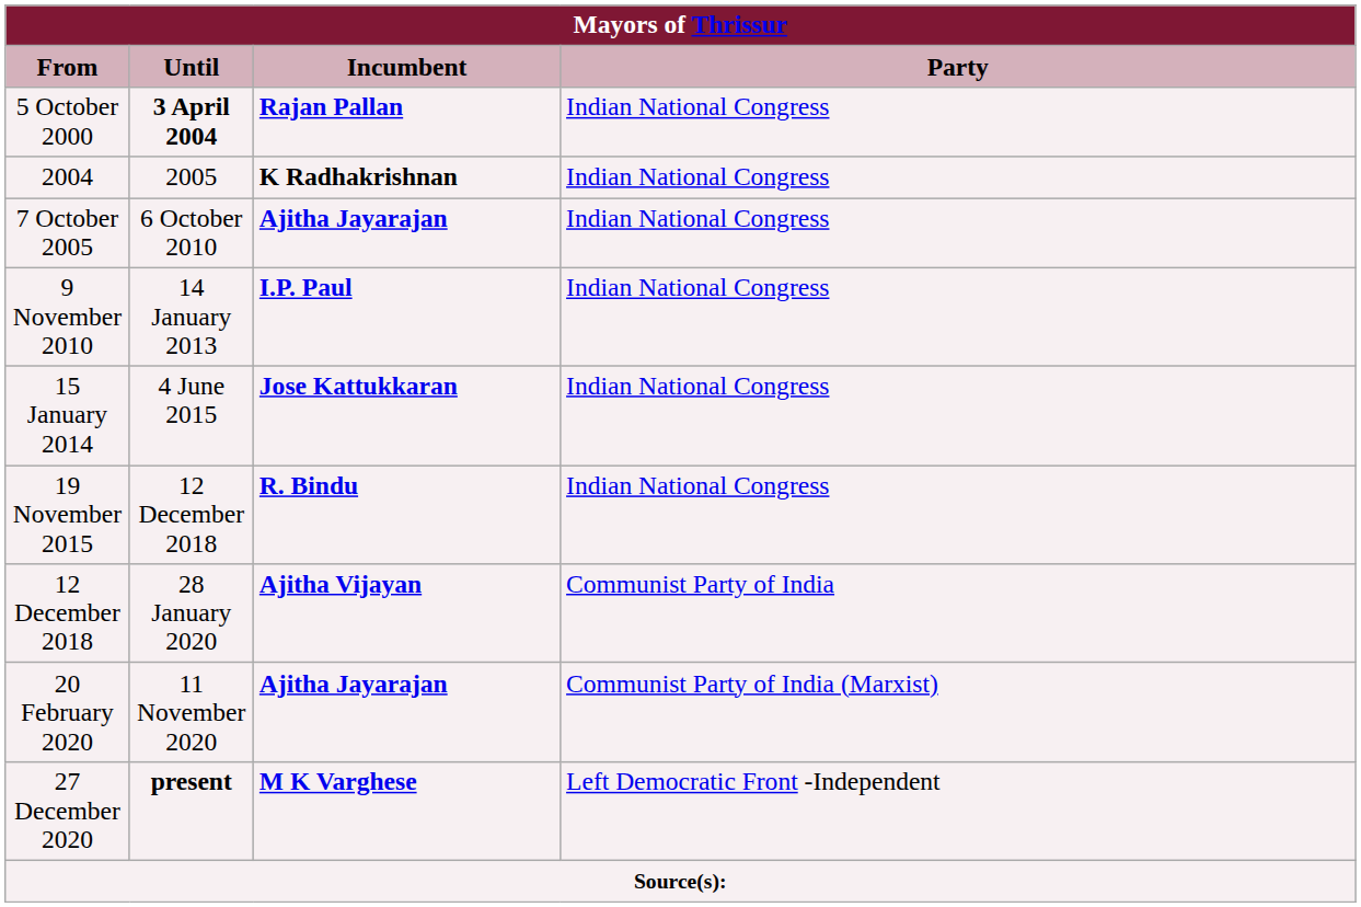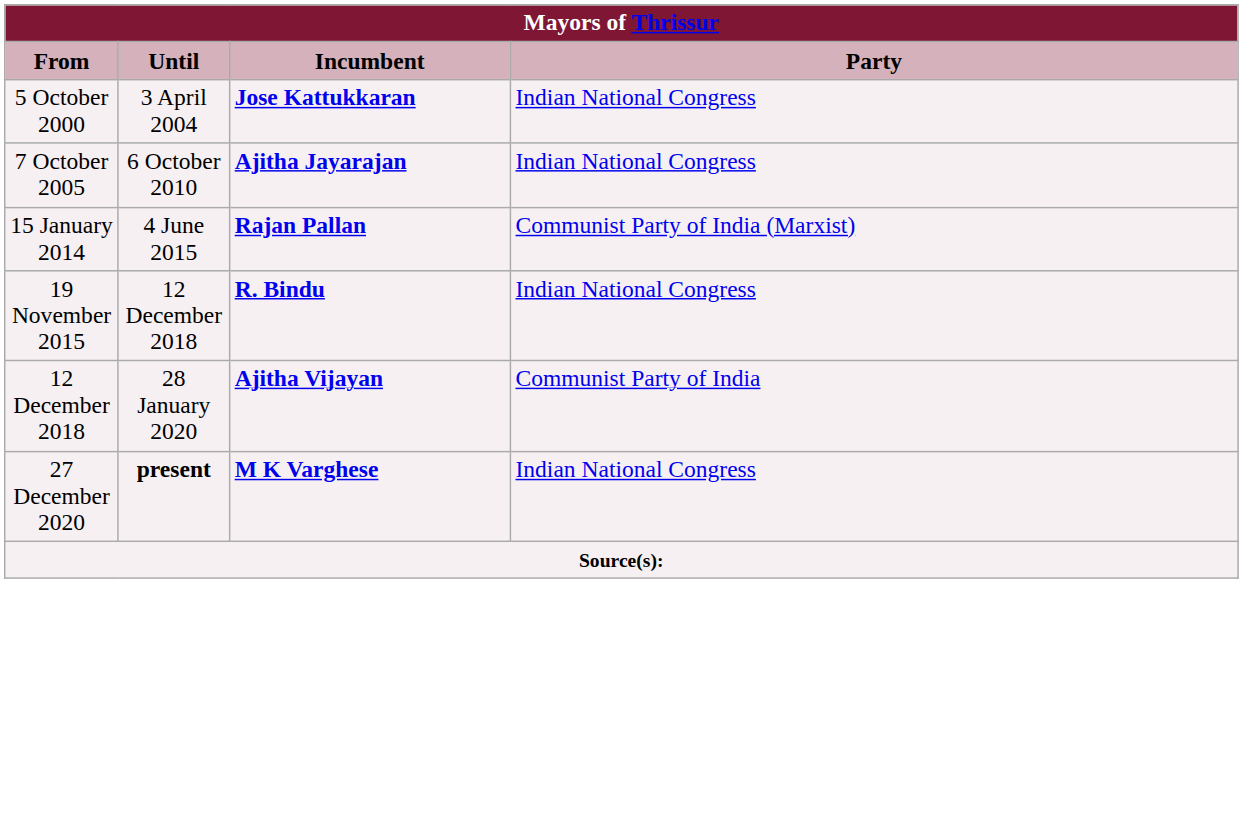5 October 2000 | Until: bold -> normal
5 October 2000 | Incumbent: Rajan Pallan -> Jose Kattukkaran
- row: 2004 | 2005 | K Radhakrishnan | Indian National Congress
- row: 9 November 2010 | 14 January 2013 | I.P. Paul | Indian National Congress
15 January 2014 | Incumbent: Jose Kattukkaran -> Rajan Pallan
15 January 2014 | Party: Indian National Congress -> Communist Party of India (Marxist)
- row: 20 February 2020 | 11 November 2020 | Ajitha Jayarajan | Communist Party of India (Marxist)
27 December 2020 | Party: Left Democratic Front -Independent -> Indian National Congress
